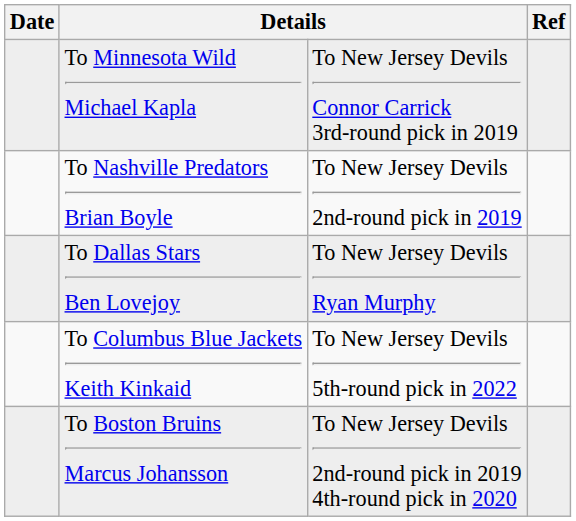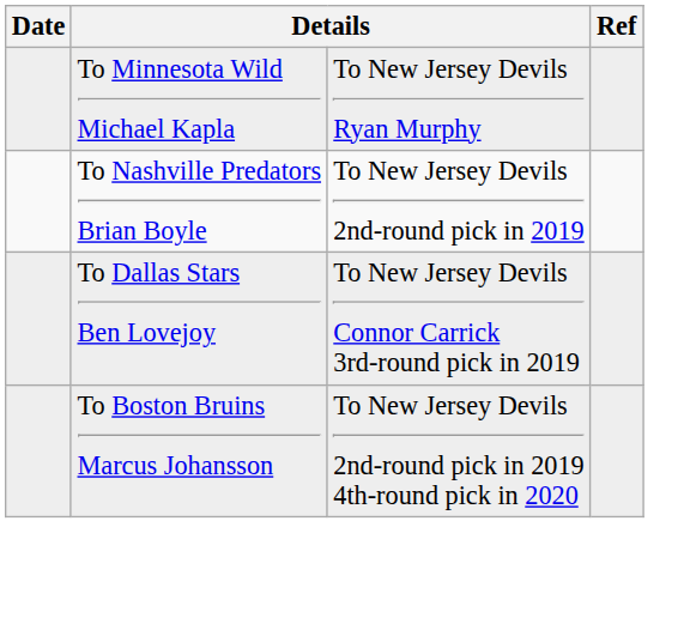To Minnesota Wild Michael Kapla | column 3: To New Jersey Devils Connor Carrick 3rd-round pick in 2019 -> To New Jersey Devils Ryan Murphy
To Dallas Stars Ben Lovejoy | column 3: To New Jersey Devils Ryan Murphy -> To New Jersey Devils Connor Carrick 3rd-round pick in 2019
- row: To Columbus Blue Jackets Keith Kinkaid | To New Jersey Devils 5th-round pick in 2022
